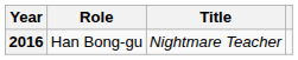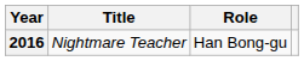columns swapped: Title <-> Role
